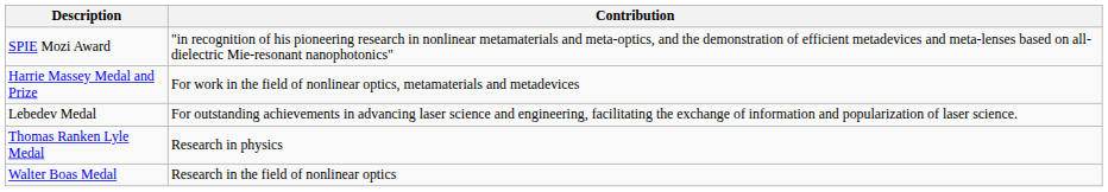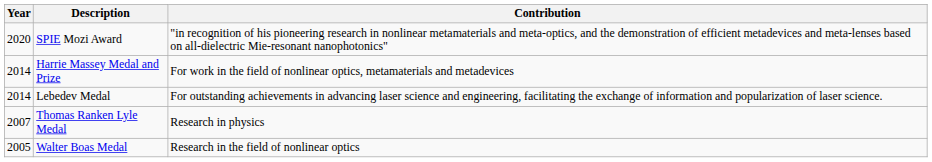+ column: Year | 2020 | 2014 | 2014 | 2007 | 2005
